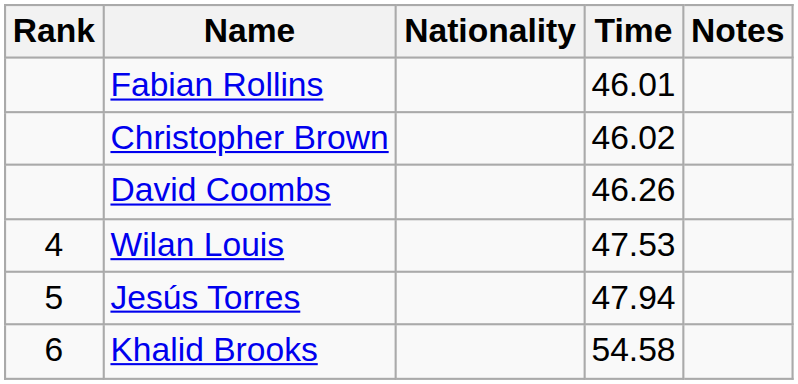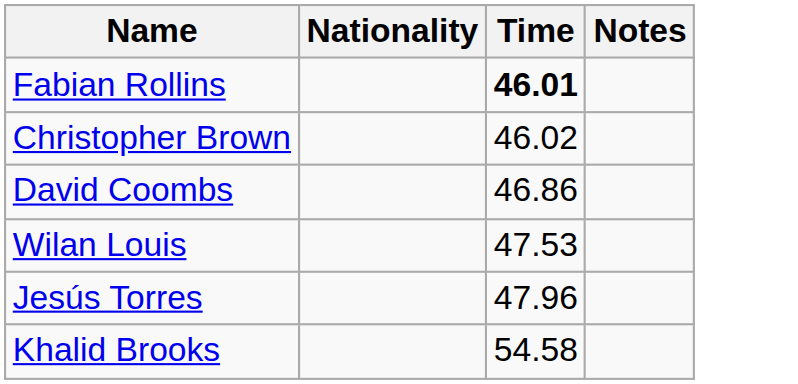- column: Rank | 4 | 5 | 6
Fabian Rollins | Time: normal -> bold
David Coombs | Time: 46.26 -> 46.86
Jesús Torres | Time: 47.94 -> 47.96
